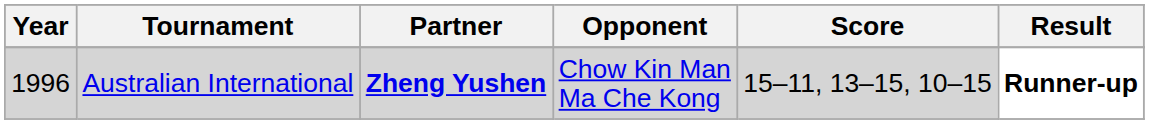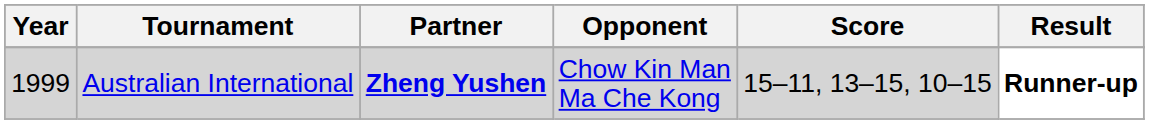Australian International | Year: 1996 -> 1999
